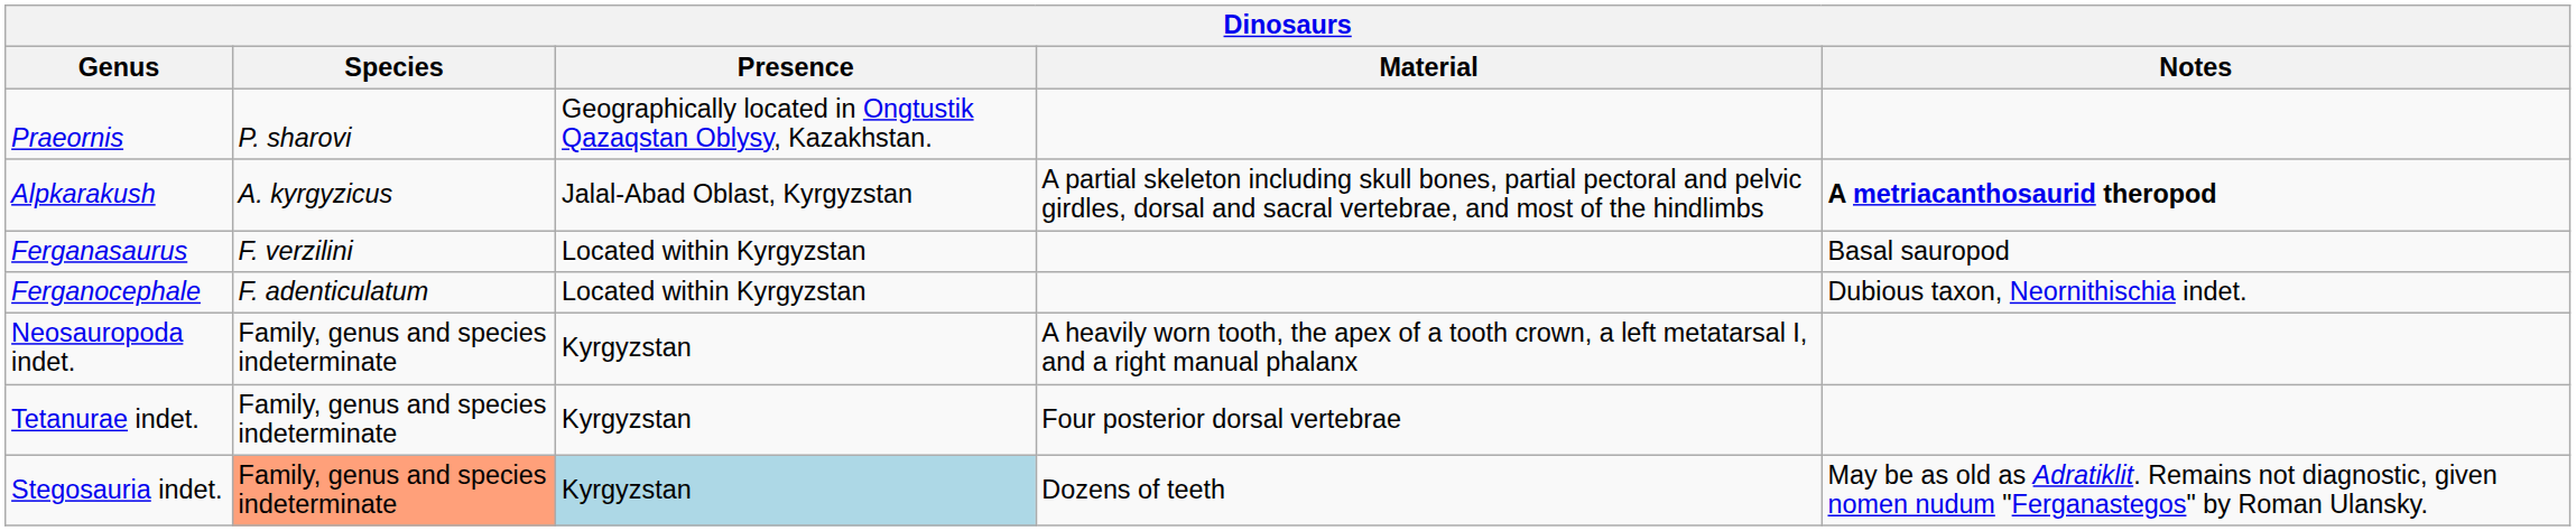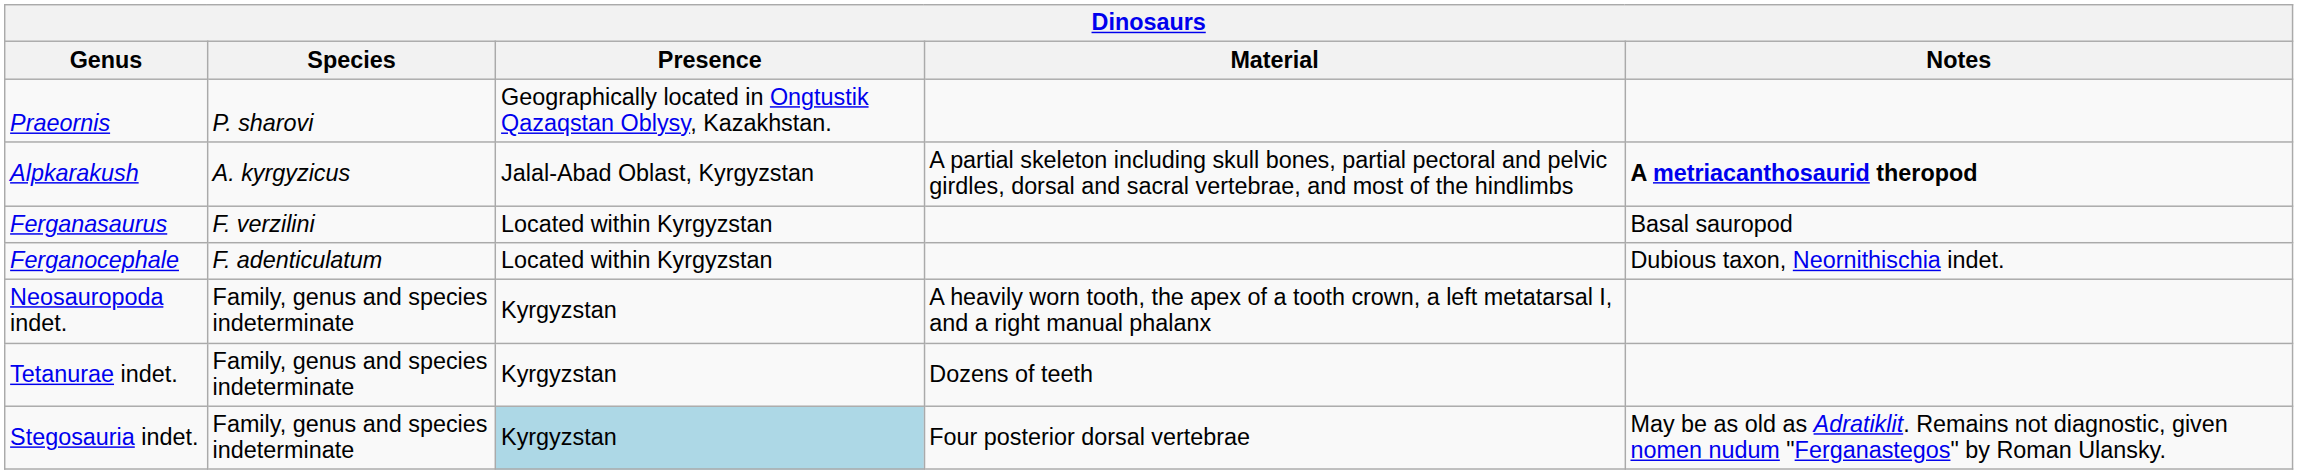Tetanurae indet. | Material: Four posterior dorsal vertebrae -> Dozens of teeth
Stegosauria indet. | Species: lightsalmon background -> no background
Stegosauria indet. | Material: Dozens of teeth -> Four posterior dorsal vertebrae
